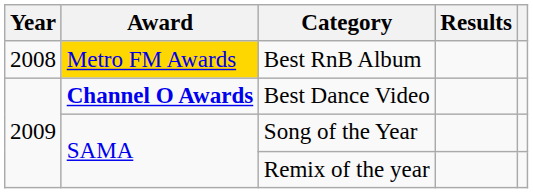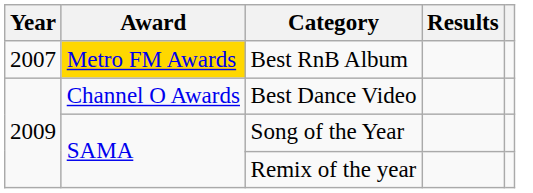Best RnB Album | Year: 2008 -> 2007
Best Dance Video | Award: bold -> normal
